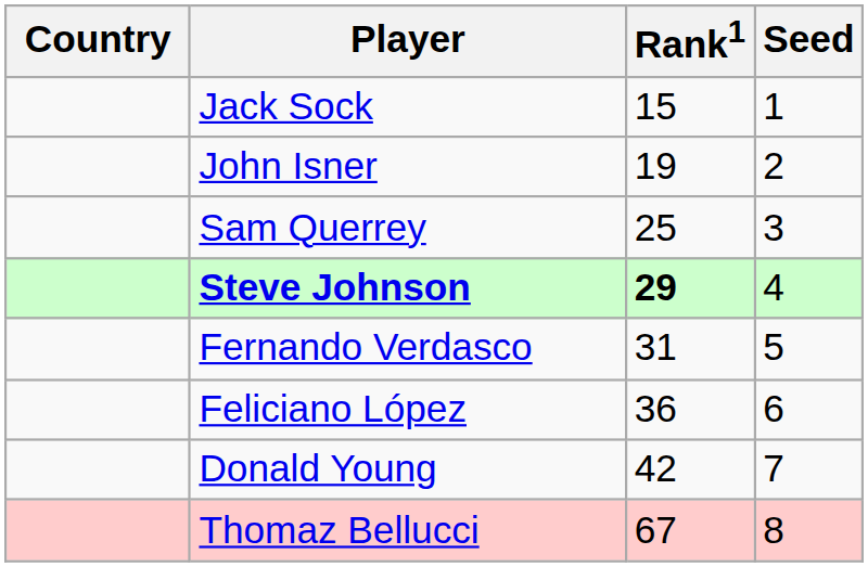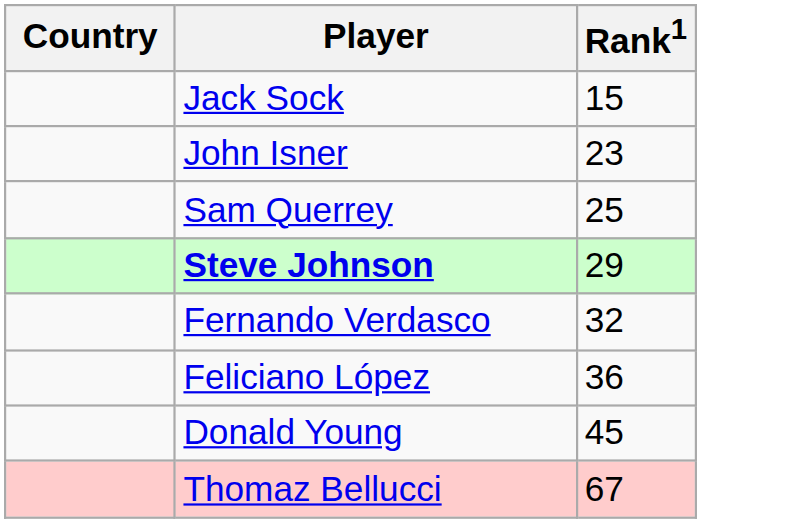- column: Seed | 1 | 2 | 3 | 4 | 5 | 6 | 7 | 8
John Isner | Rank1: 19 -> 23
Steve Johnson | Rank1: bold -> normal
Fernando Verdasco | Rank1: 31 -> 32
Donald Young | Rank1: 42 -> 45
